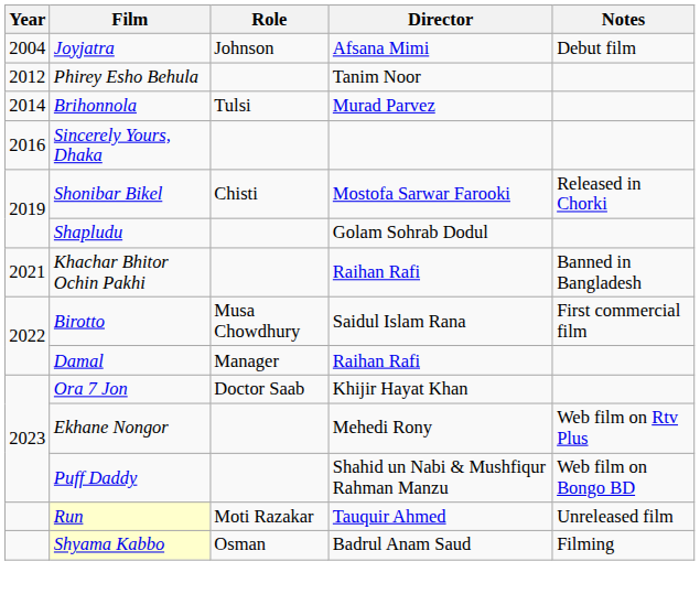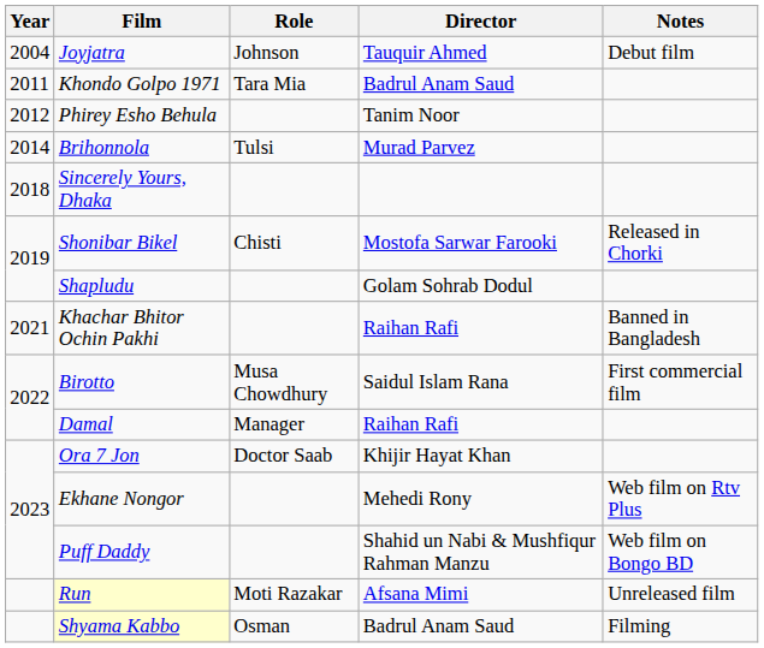Joyjatra | Director: Afsana Mimi -> Tauquir Ahmed
+ row: 2011 | Khondo Golpo 1971 | Tara Mia | Badrul Anam Saud
Sincerely Yours, Dhaka | Year: 2016 -> 2018
Run | Director: Tauquir Ahmed -> Afsana Mimi
